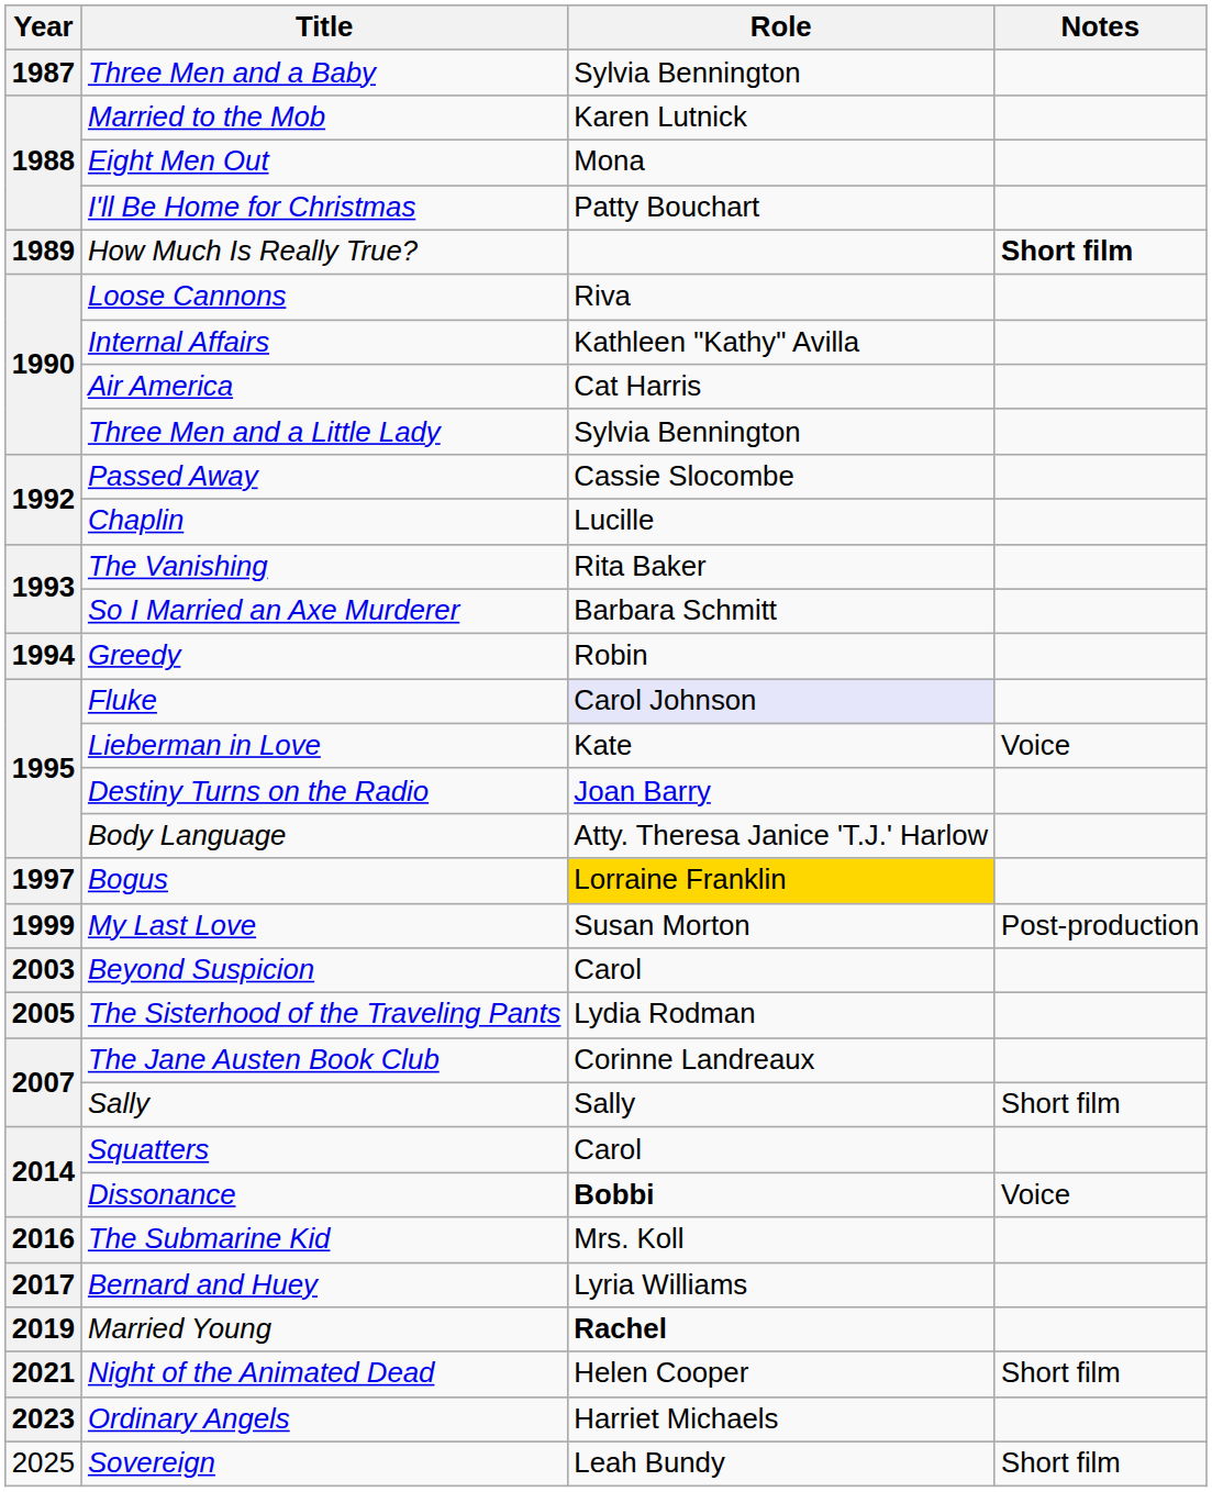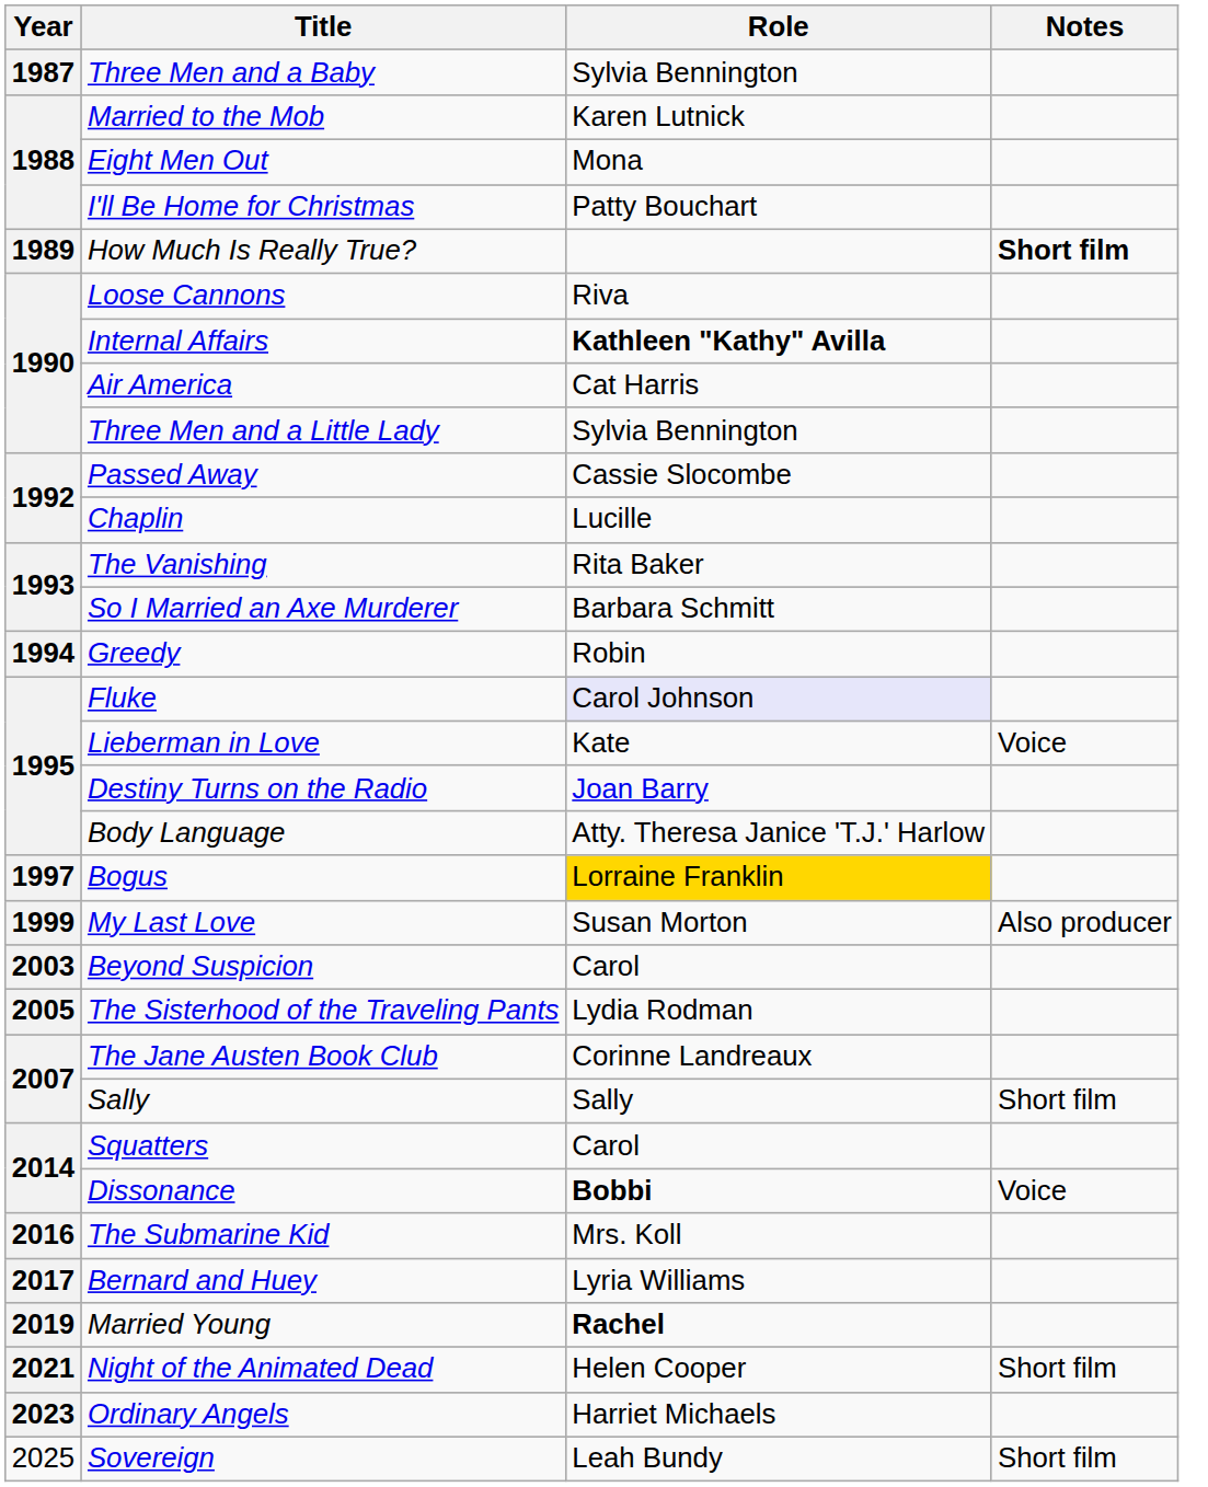Internal Affairs | Role: normal -> bold
My Last Love | Notes: Post-production -> Also producer
